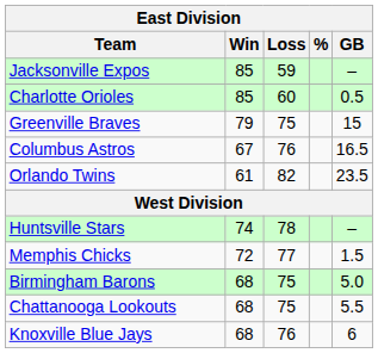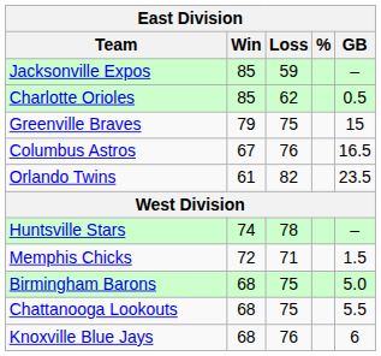Charlotte Orioles | Loss: 60 -> 62
Memphis Chicks | Loss: 77 -> 71
